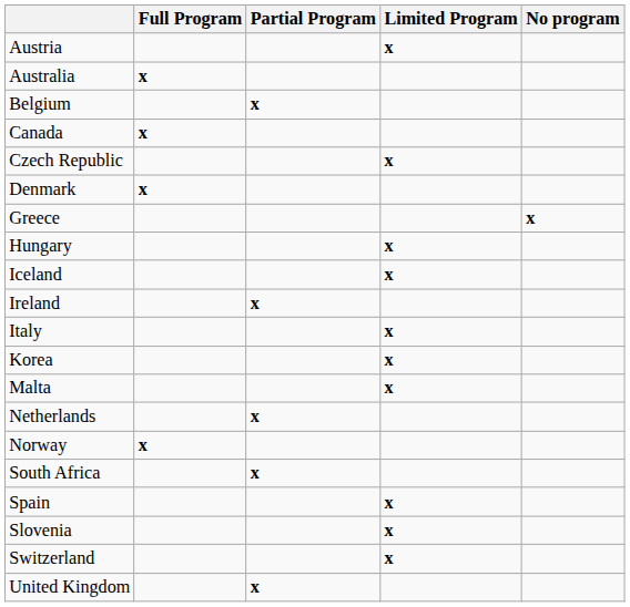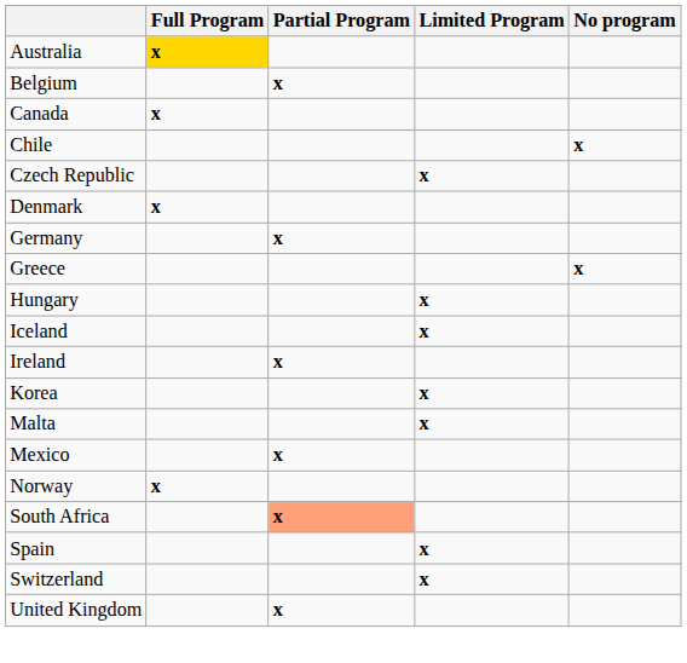- row: Austria | x
Australia | Full Program: no background -> gold background
+ row: Chile | x
+ row: Germany | x
- row: Italy | x
+ row: Mexico | x
- row: Netherlands | x
South Africa | Partial Program: no background -> lightsalmon background
- row: Slovenia | x
